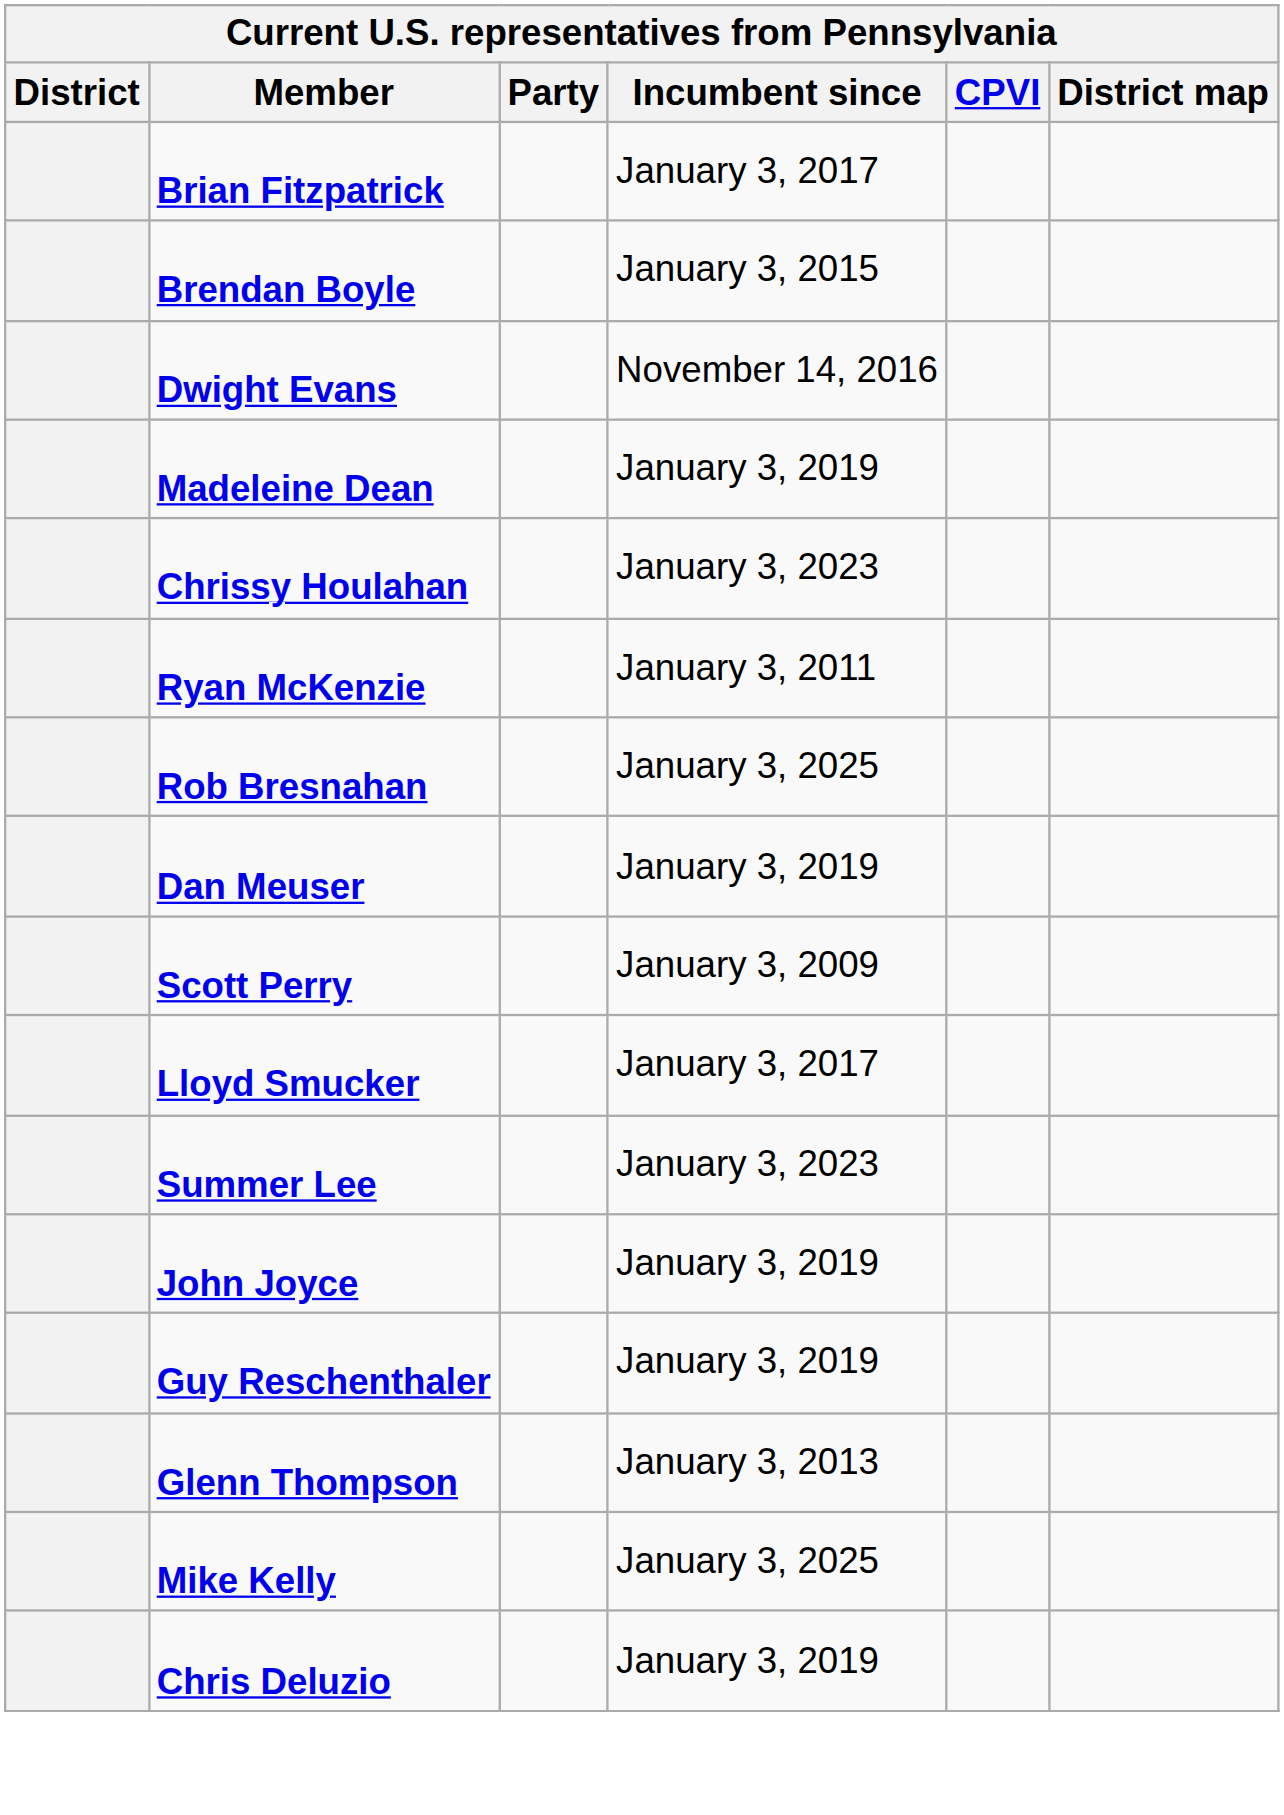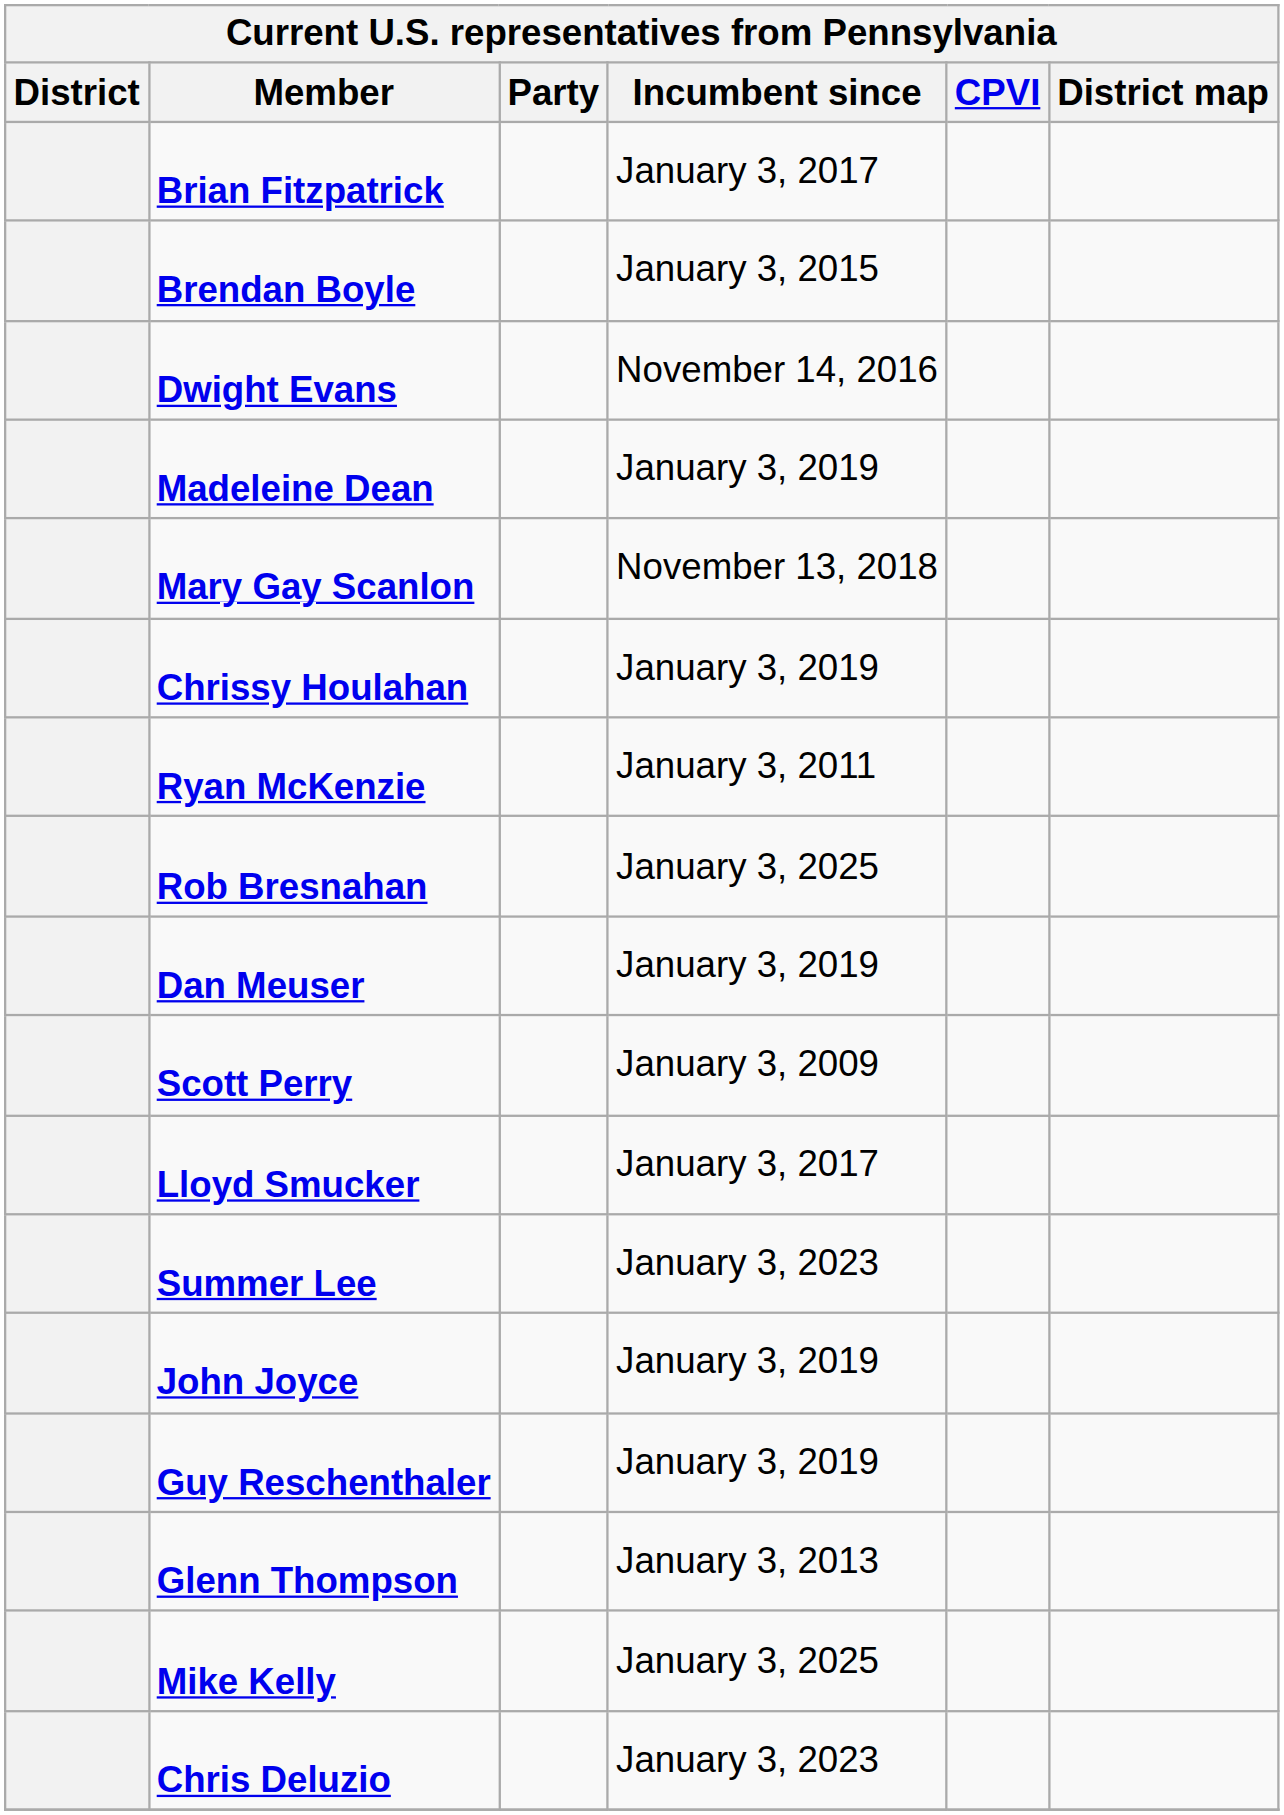+ row: Mary Gay Scanlon | November 13, 2018
Chrissy Houlahan | Incumbent since: January 3, 2023 -> January 3, 2019
Chris Deluzio | Incumbent since: January 3, 2019 -> January 3, 2023
